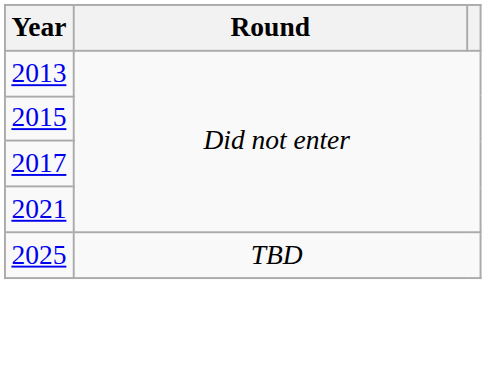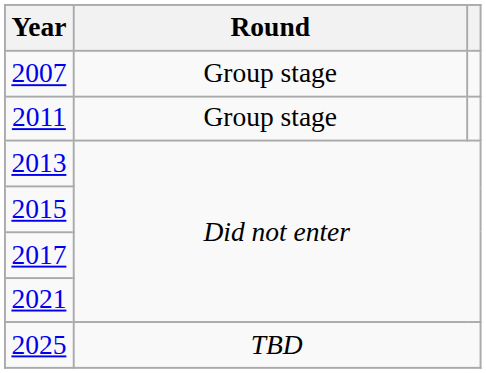+ row: 2007 | Group stage
+ row: 2011 | Group stage
